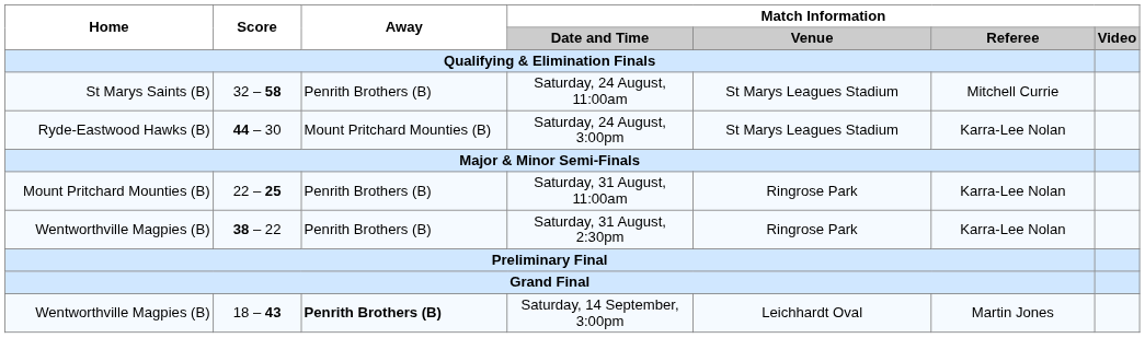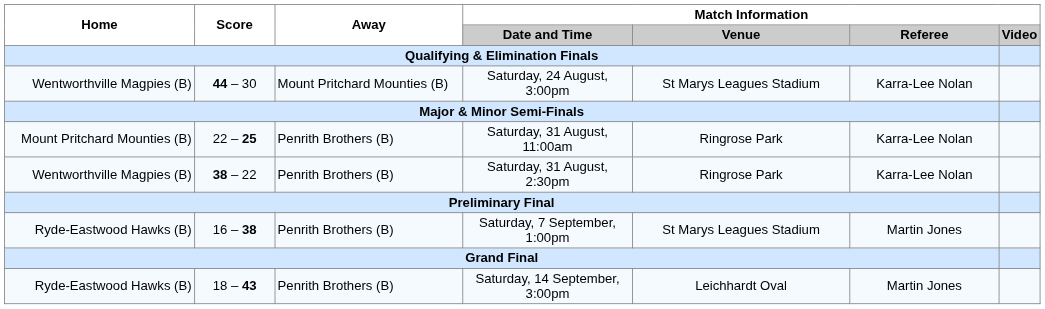- row: St Marys Saints (B) | 32 – 58 | Penrith Brothers (B) | Saturday, 24 August, 11:00am | St Marys Leagues Stadium | Mitchell Currie
Saturday, 24 August, 3:00pm | Home: Ryde-Eastwood Hawks (B) -> Wentworthville Magpies (B)
+ row: Ryde-Eastwood Hawks (B) | 16 – 38 | Penrith Brothers (B) | Saturday, 7 September, 1:00pm | St Marys Leagues Stadium | Martin Jones
Saturday, 14 September, 3:00pm | Home: Wentworthville Magpies (B) -> Ryde-Eastwood Hawks (B)
Saturday, 14 September, 3:00pm | Away: bold -> normal
